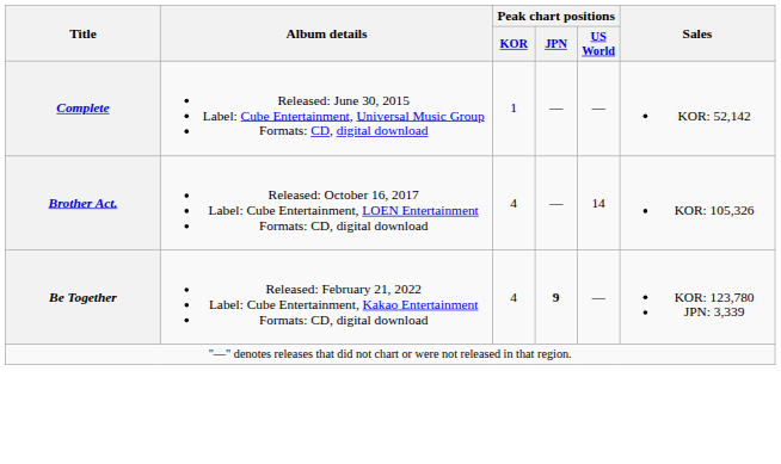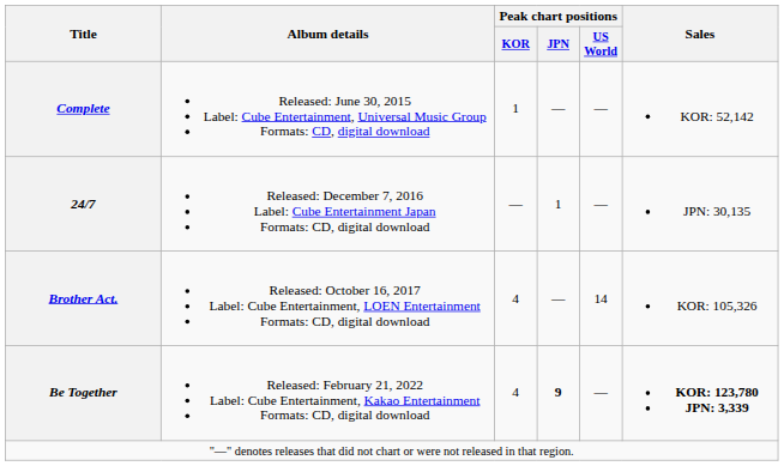+ row: 24/7 | Released: December 7, 2016 Label: Cube Entertainment Japan Formats: CD, digital download | — | 1 | — | JPN: 30,135
Be Together | Sales: normal -> bold
